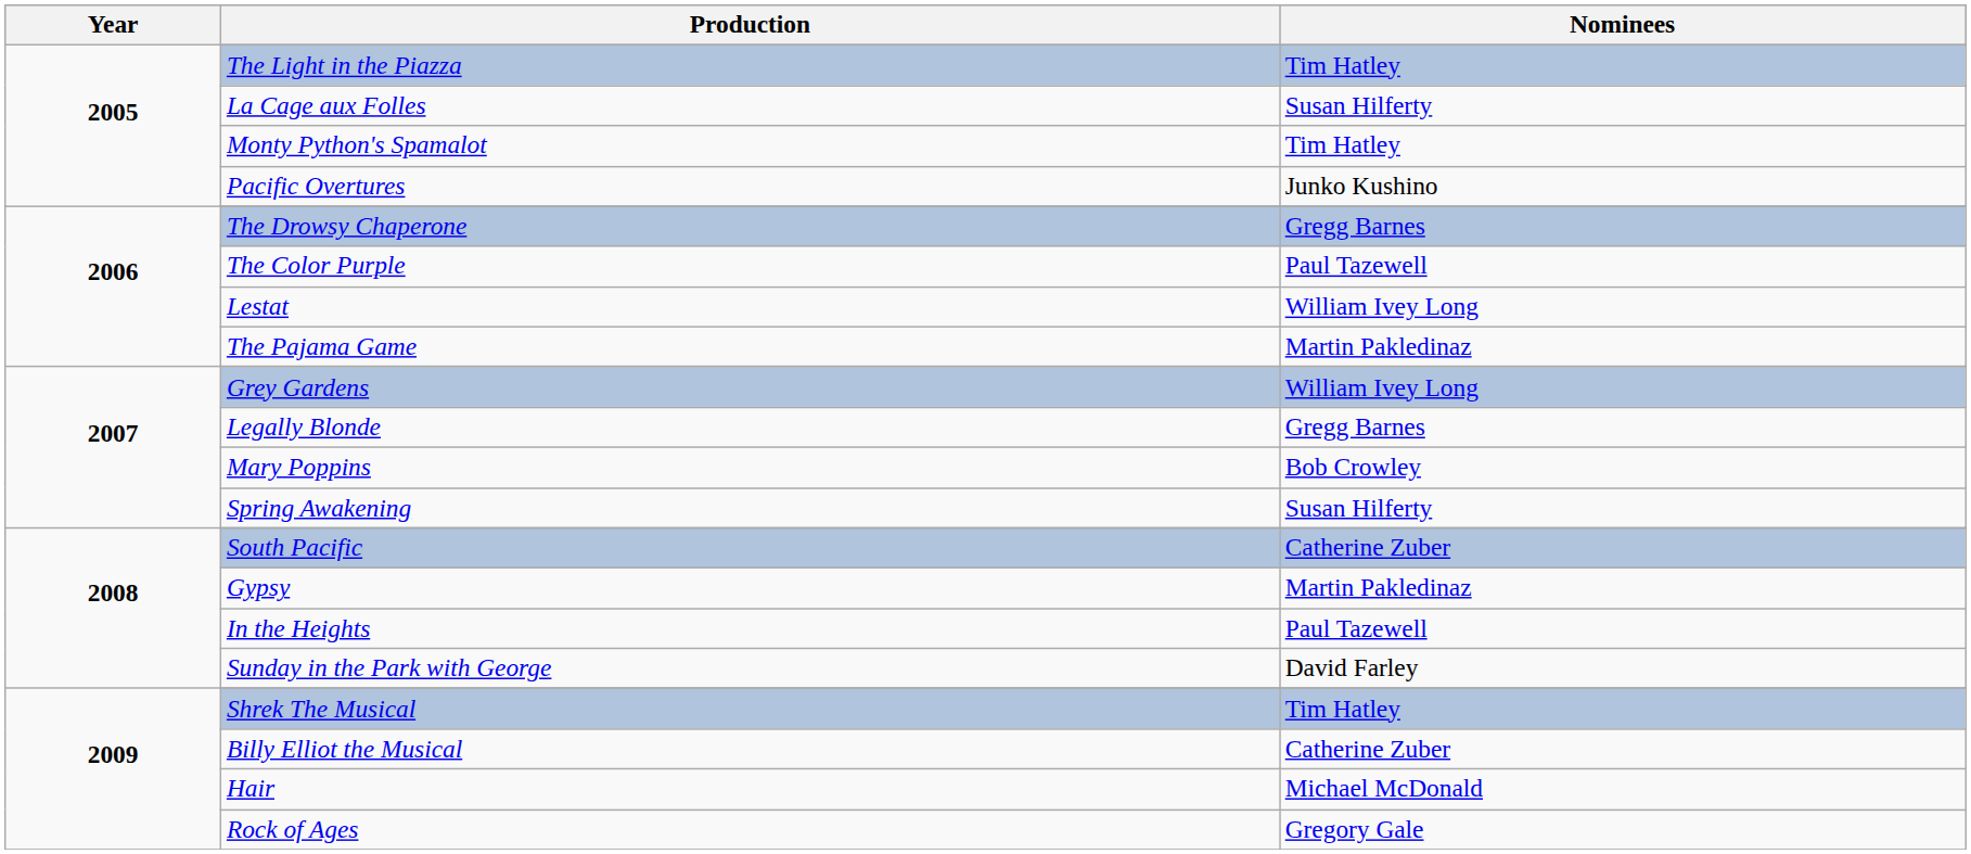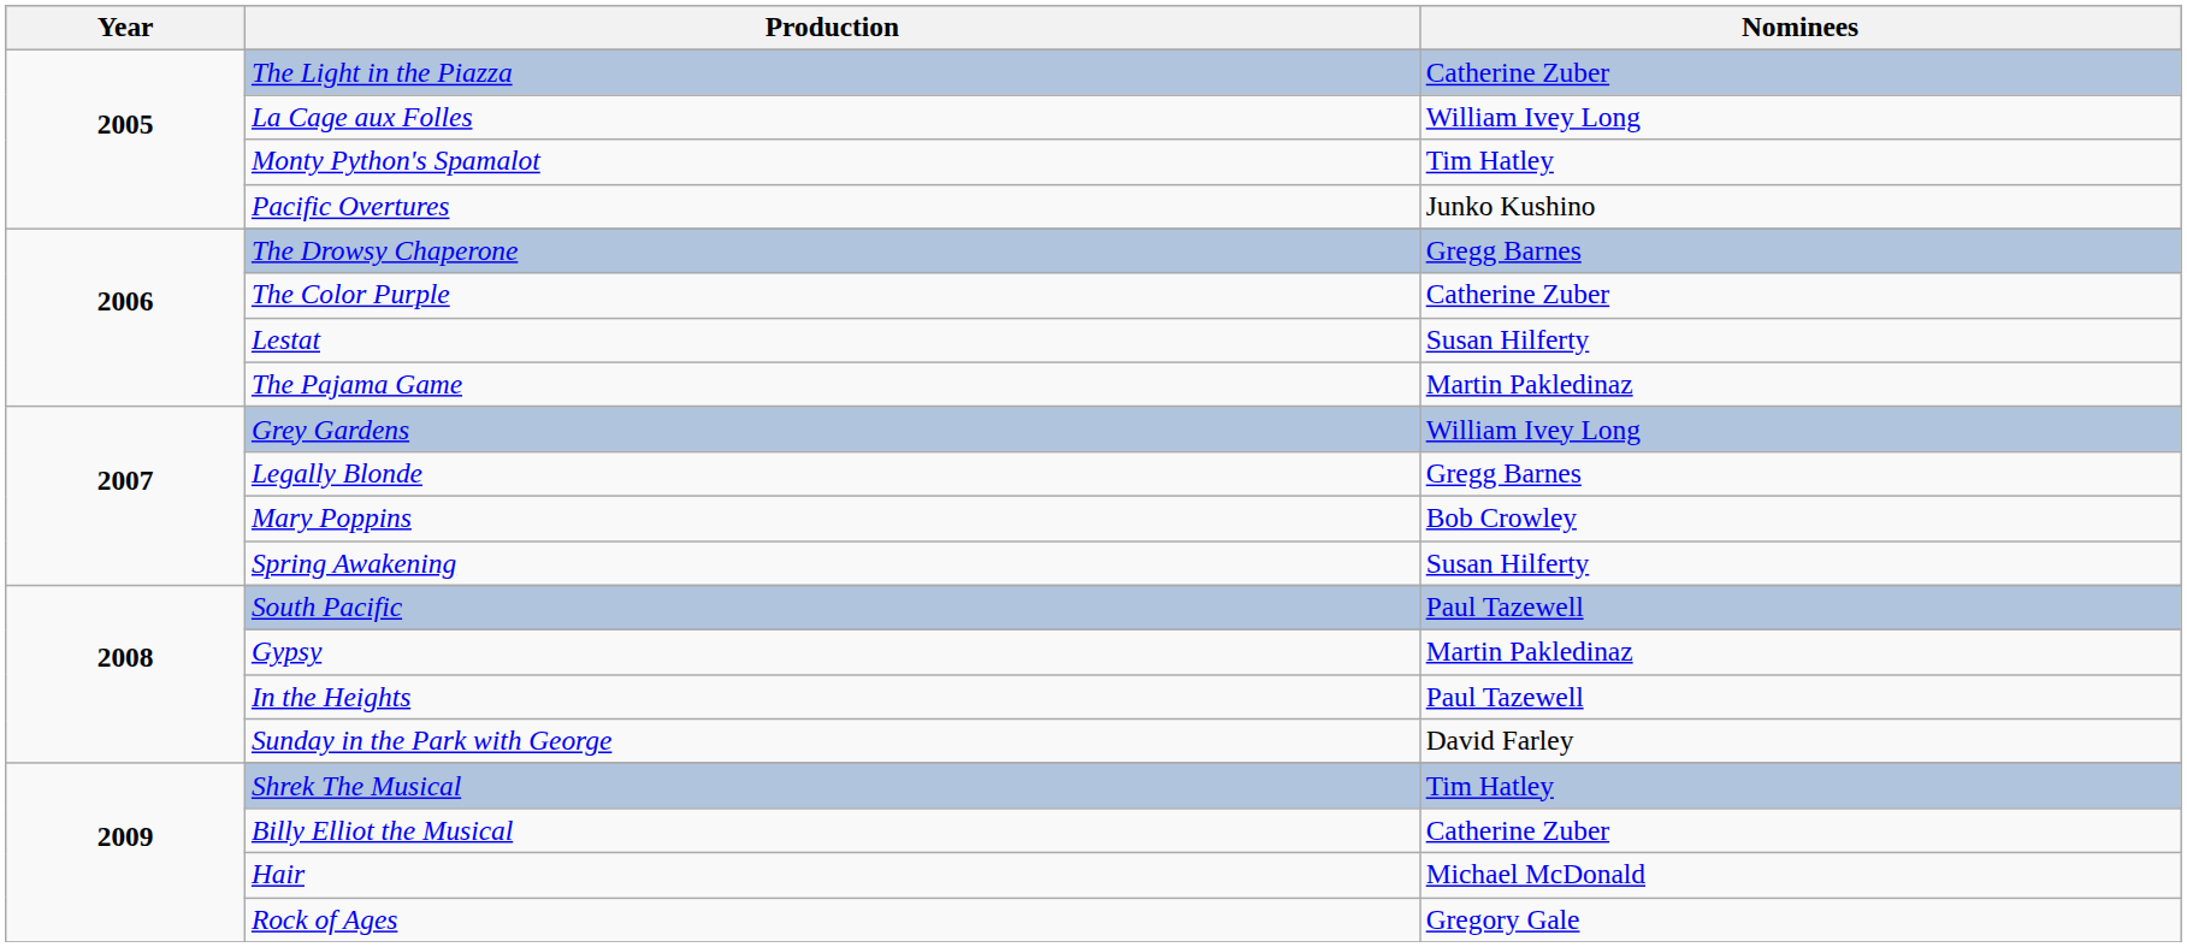The Light in the Piazza | Nominees: Tim Hatley -> Catherine Zuber
La Cage aux Folles | Nominees: Susan Hilferty -> William Ivey Long
The Color Purple | Nominees: Paul Tazewell -> Catherine Zuber
Lestat | Nominees: William Ivey Long -> Susan Hilferty
South Pacific | Nominees: Catherine Zuber -> Paul Tazewell
